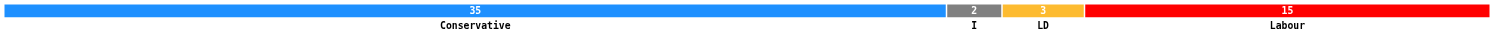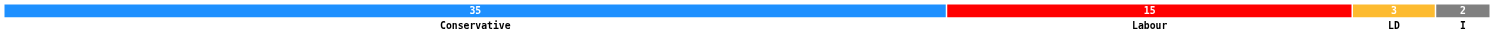columns swapped: 15 <-> 2
